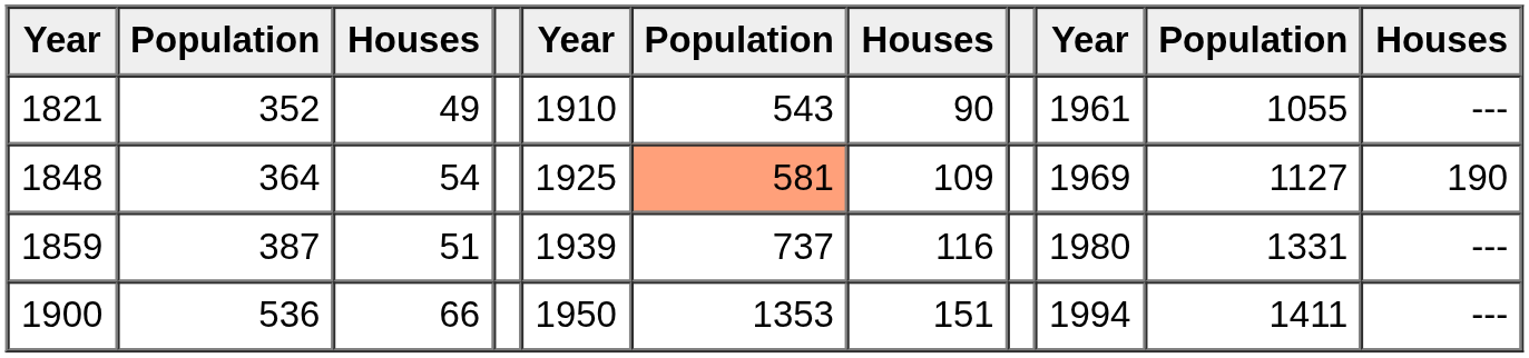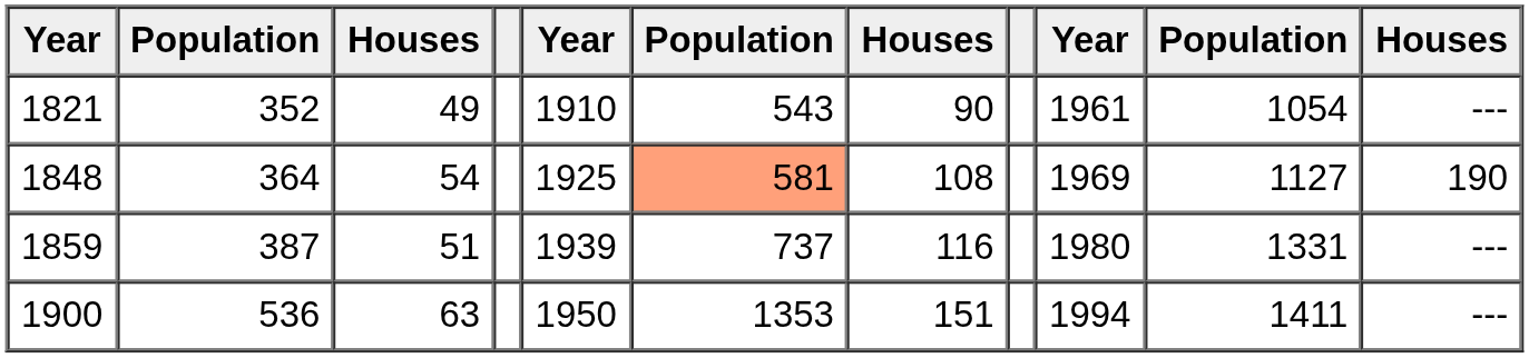1821 | column 10: 1055 -> 1054
1848 | column 7: 109 -> 108
1900 | column 3: 66 -> 63
